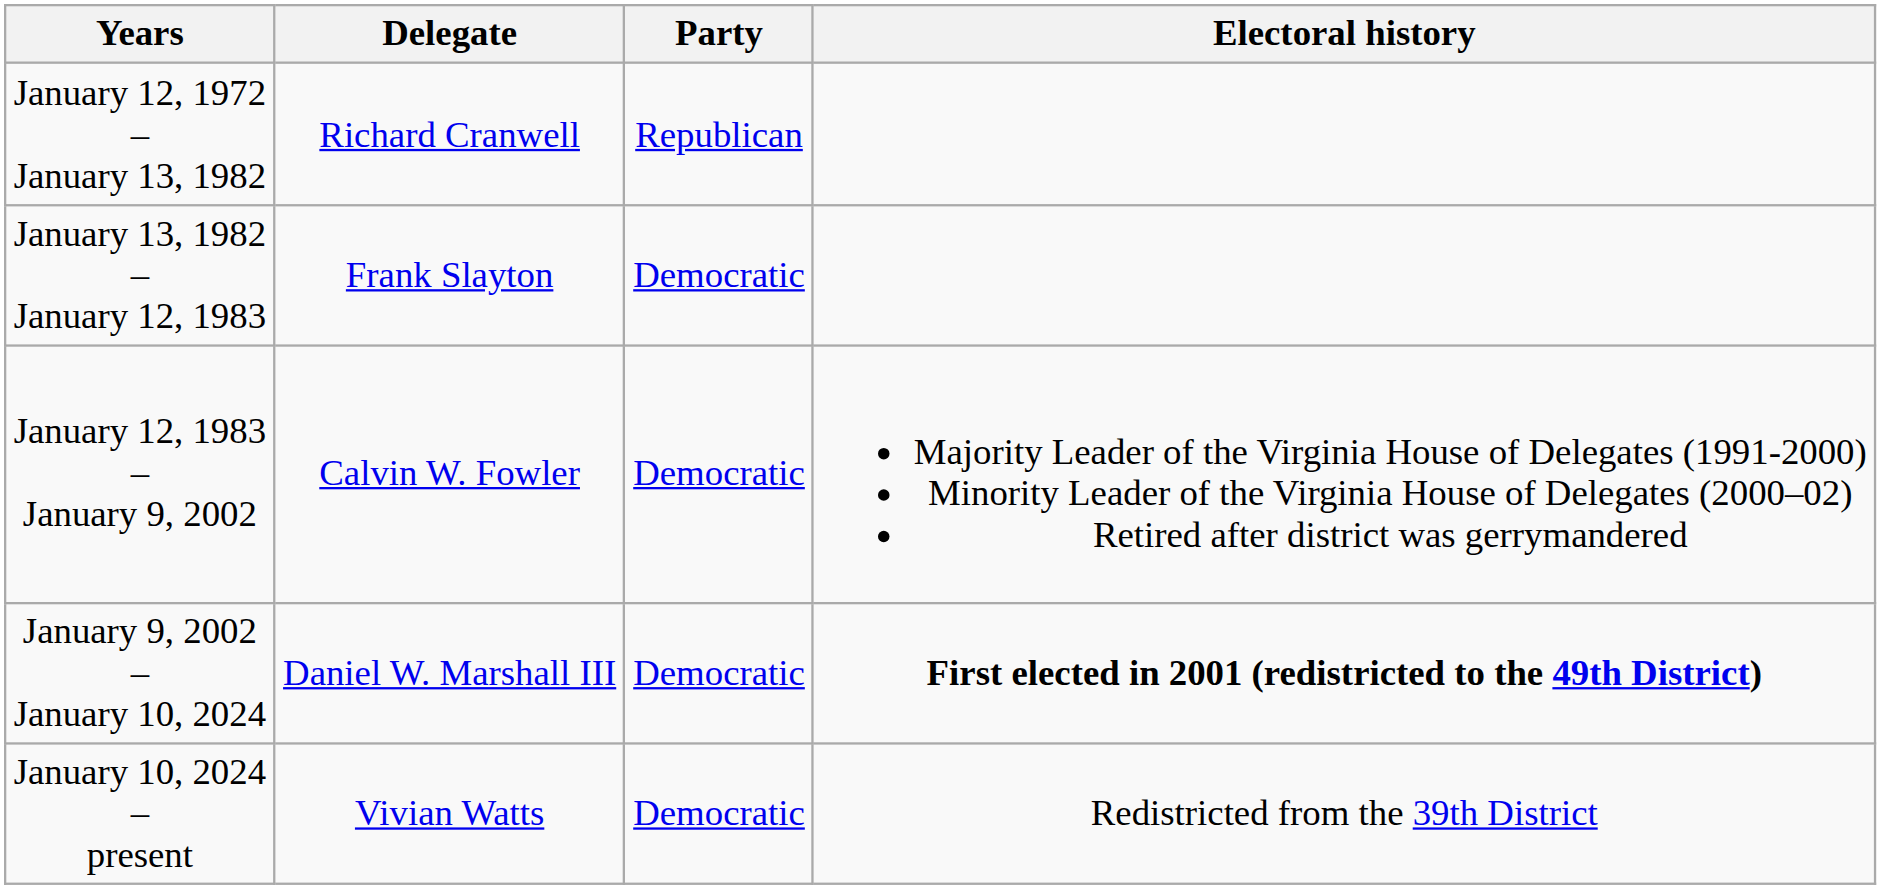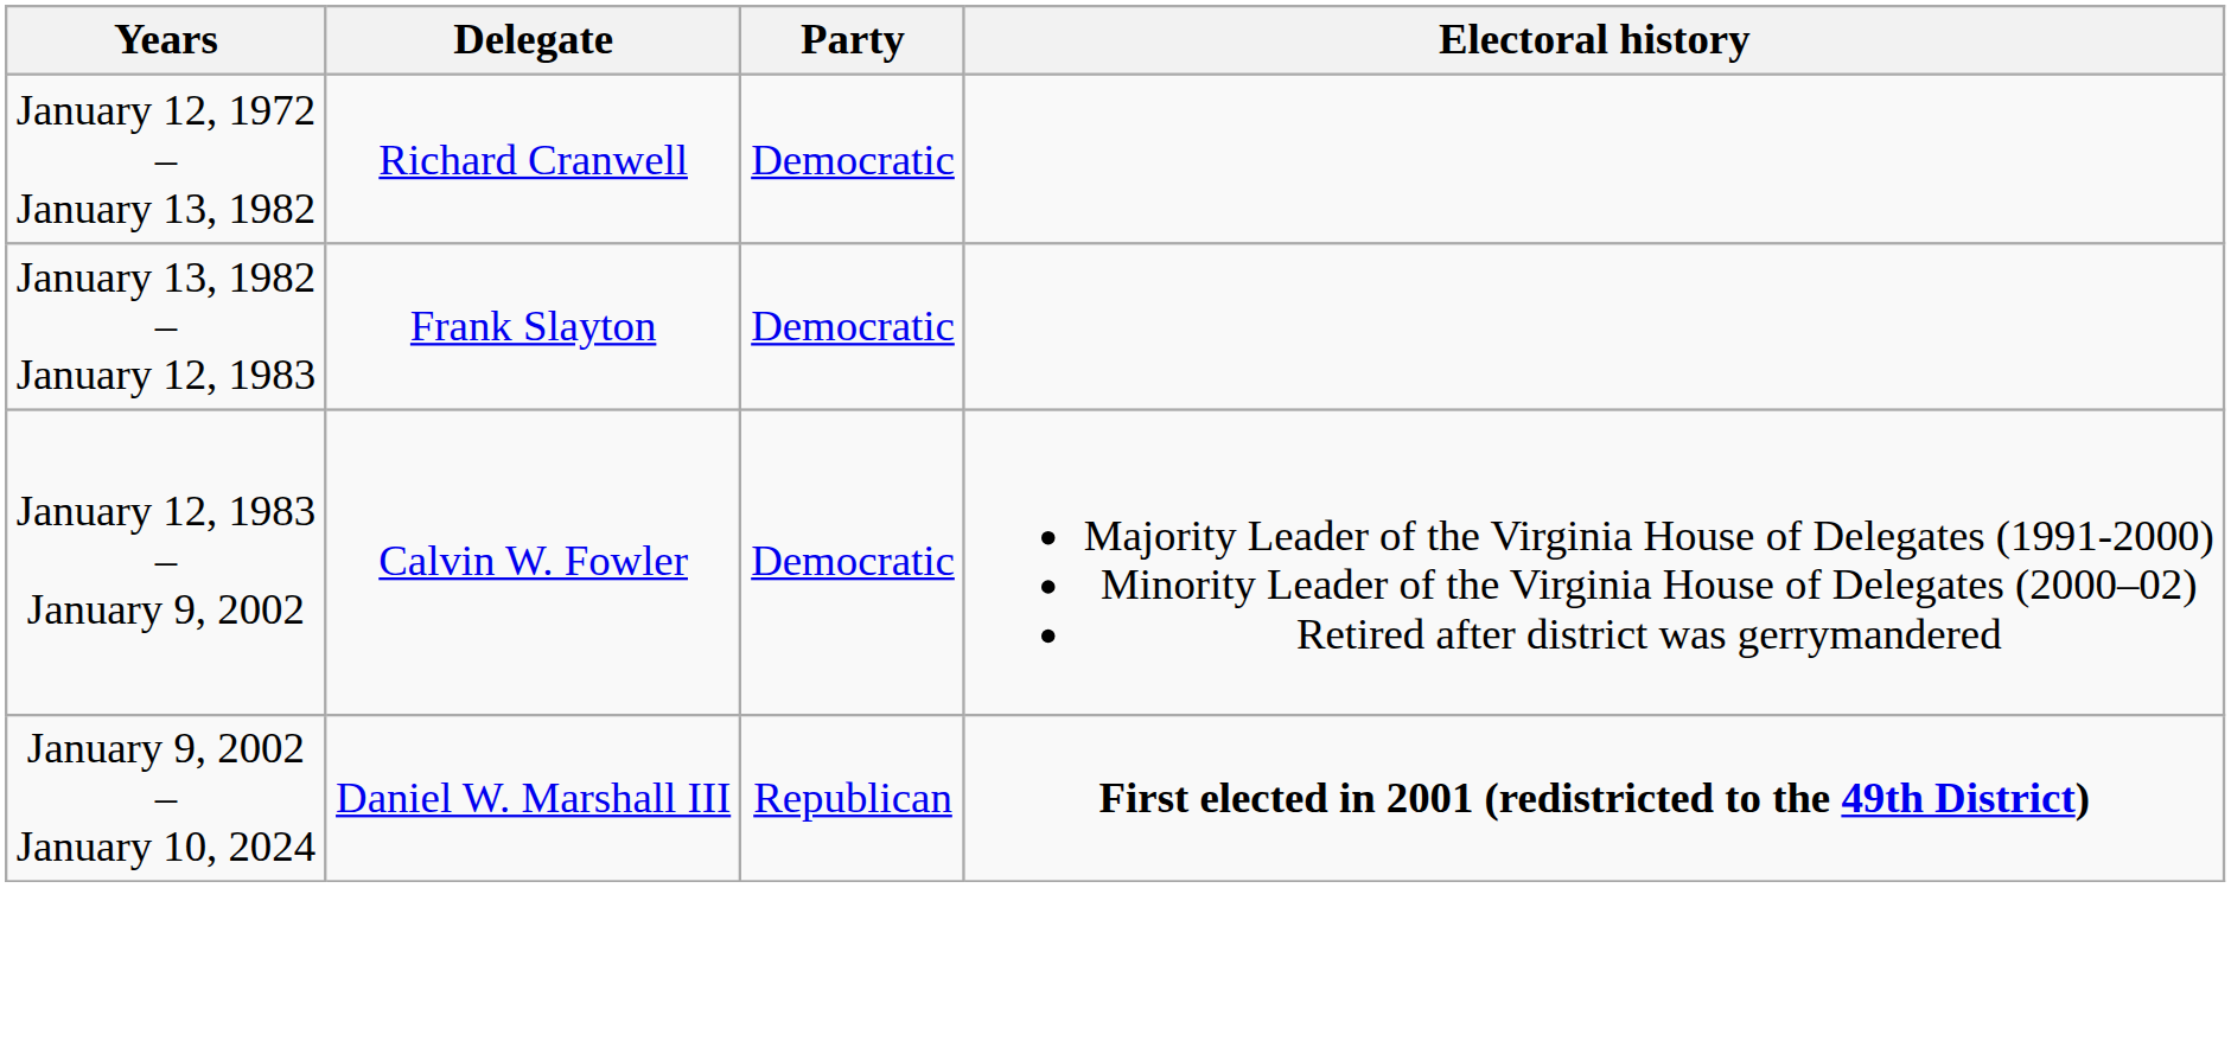January 12, 1972 – January 13, 1982 | Party: Republican -> Democratic
January 9, 2002 – January 10, 2024 | Party: Democratic -> Republican
- row: January 10, 2024 – present | Vivian Watts | Democratic | Redistricted from the 39th District
